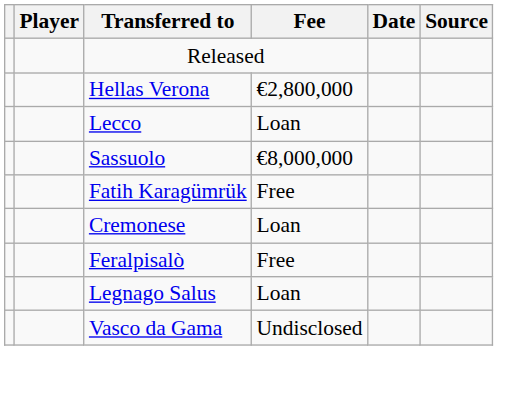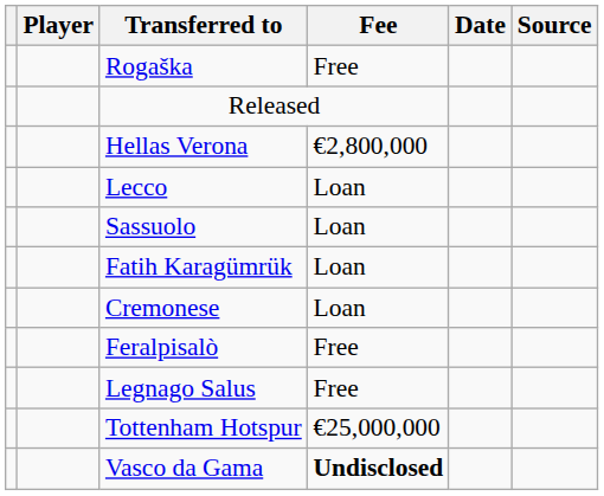+ row: Rogaška | Free
Sassuolo | Fee: €8,000,000 -> Loan
Fatih Karagümrük | Fee: Free -> Loan
Legnago Salus | Fee: Loan -> Free
+ row: Tottenham Hotspur | €25,000,000
Vasco da Gama | Fee: normal -> bold
